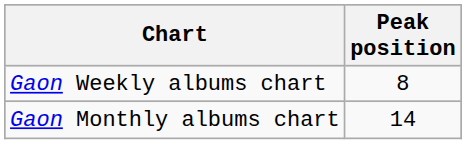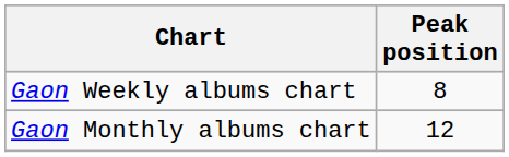Gaon Monthly albums chart | Peak position: 14 -> 12
